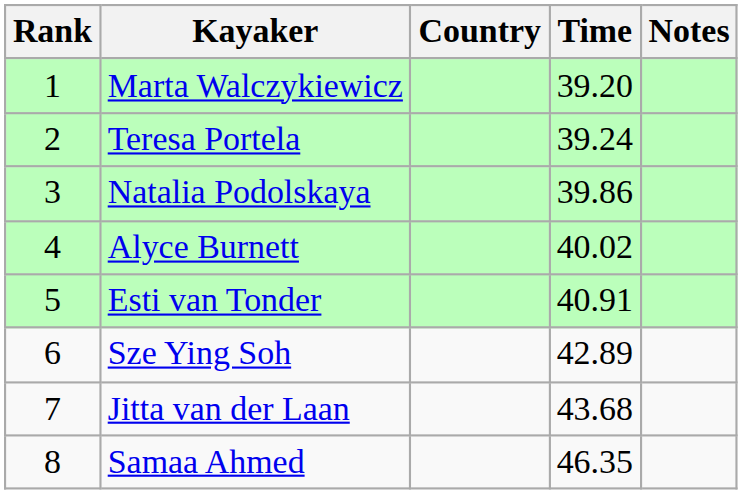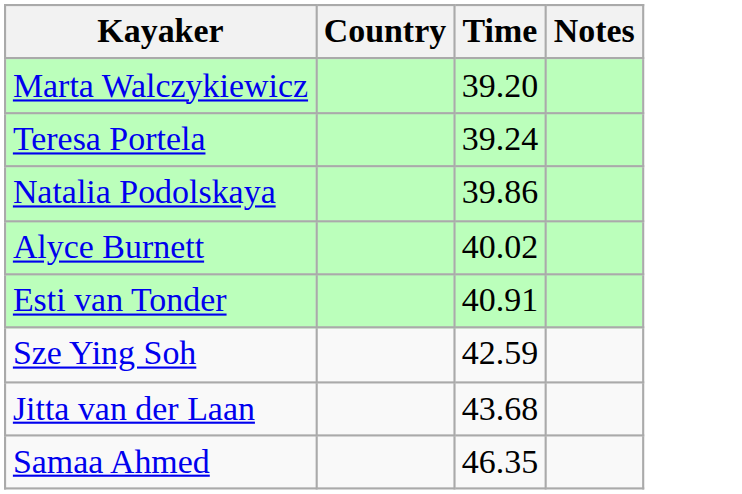- column: Rank | 1 | 2 | 3 | 4 | 5 | 6 | 7 | 8
Sze Ying Soh | Time: 42.89 -> 42.59
